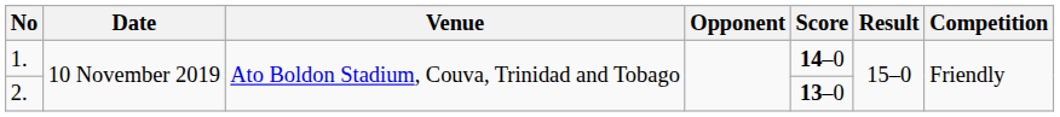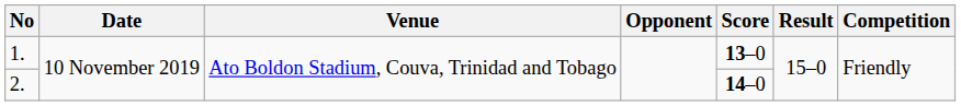1. | Score: 14–0 -> 13–0
2. | Score: 13–0 -> 14–0
